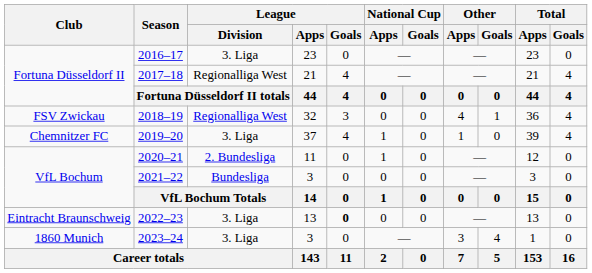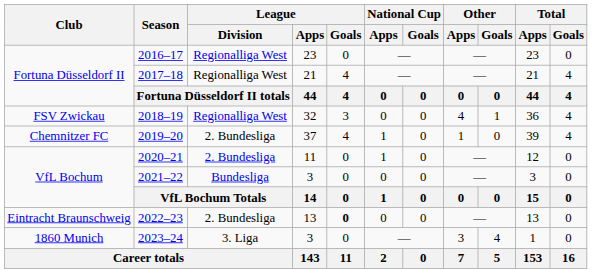2016–17 | League / Division: 3. Liga -> Regionalliga West
2019–20 | League / Division: 3. Liga -> 2. Bundesliga
2022–23 | League / Division: 3. Liga -> 2. Bundesliga
